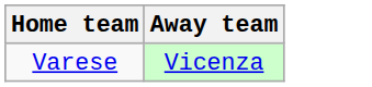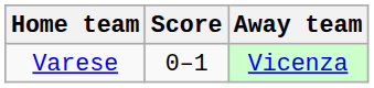+ column: Score | 0–1
